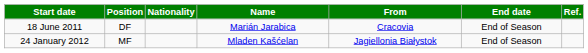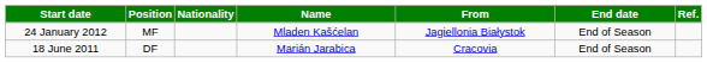rows swapped: 18 June 2011 <-> 24 January 2012
